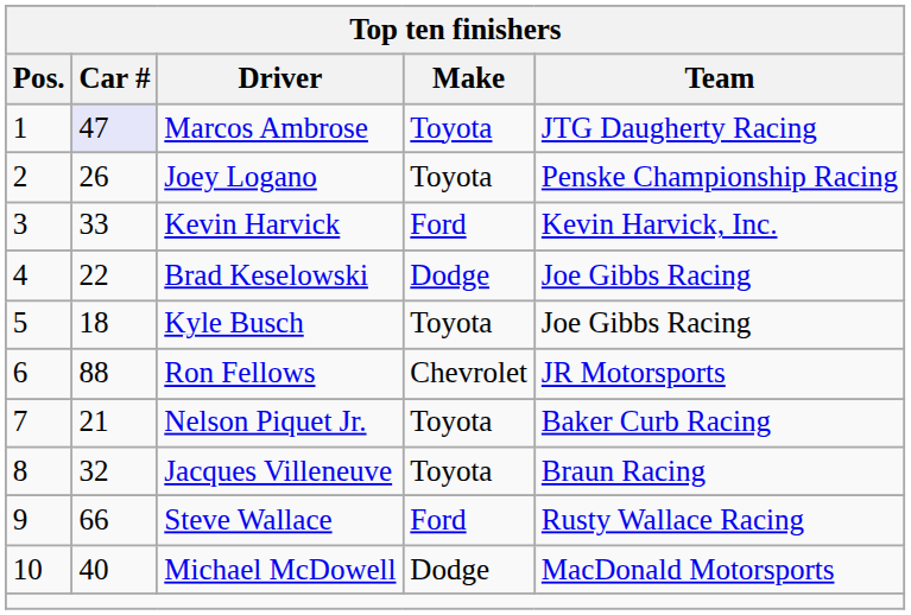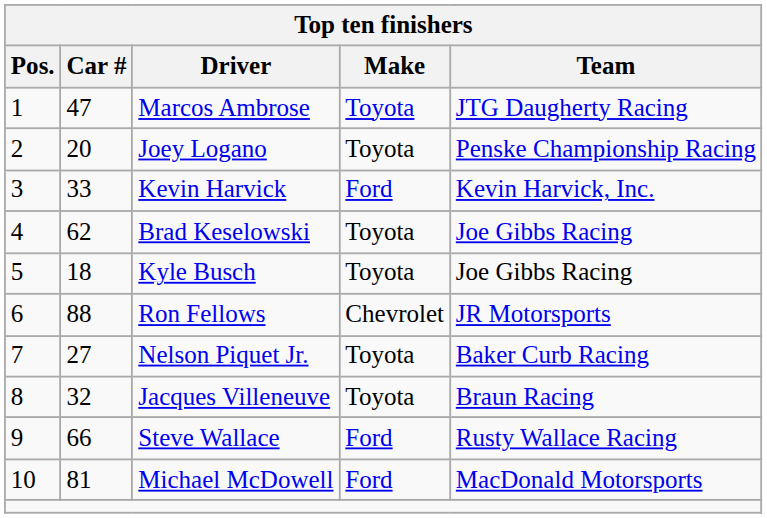Marcos Ambrose | Car #: lavender background -> no background
Joey Logano | Car #: 26 -> 20
Brad Keselowski | Car #: 22 -> 62
Brad Keselowski | Make: Dodge -> Toyota
Nelson Piquet Jr. | Car #: 21 -> 27
Michael McDowell | Car #: 40 -> 81
Michael McDowell | Make: Dodge -> Ford
